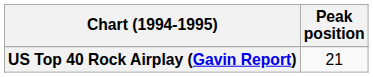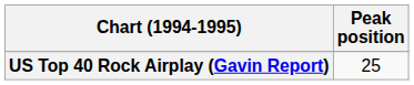US Top 40 Rock Airplay (Gavin Report) | Peak position: 21 -> 25
